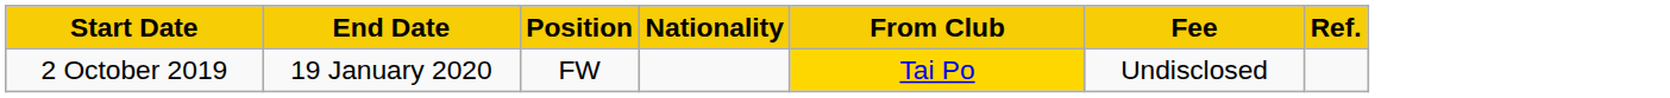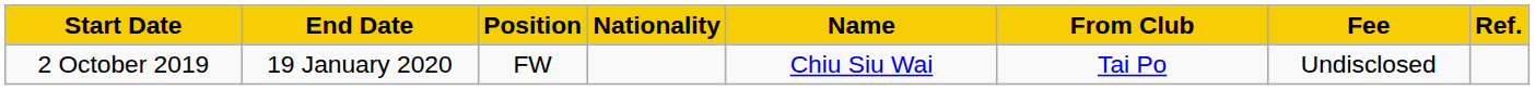+ column: Name | Chiu Siu Wai
2 October 2019 | From Club: gold background -> no background
